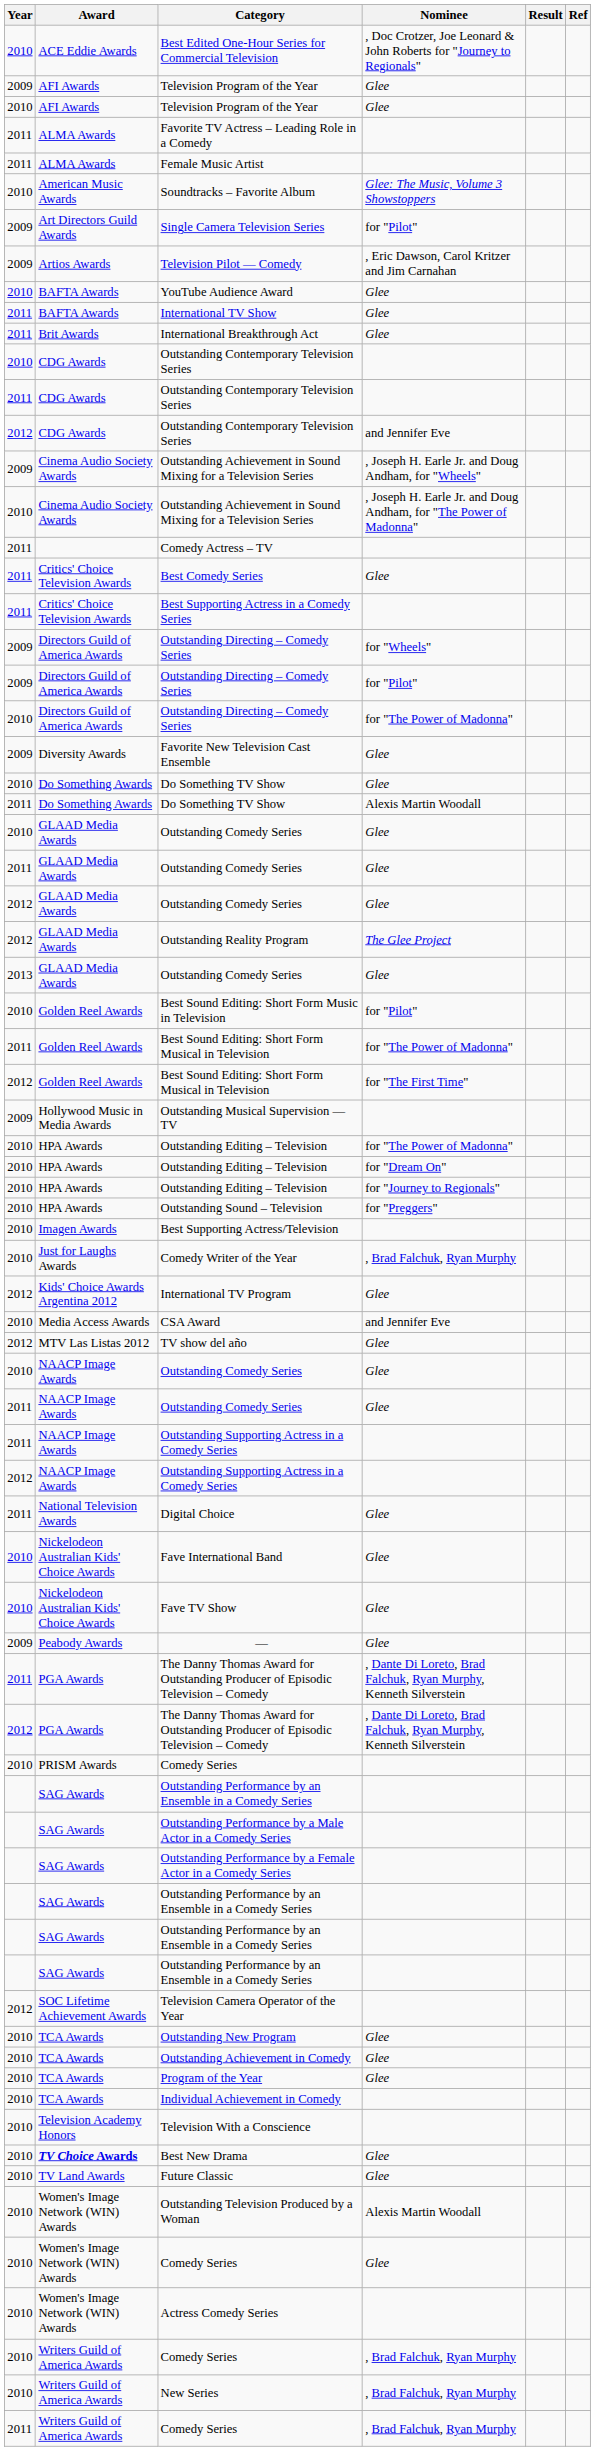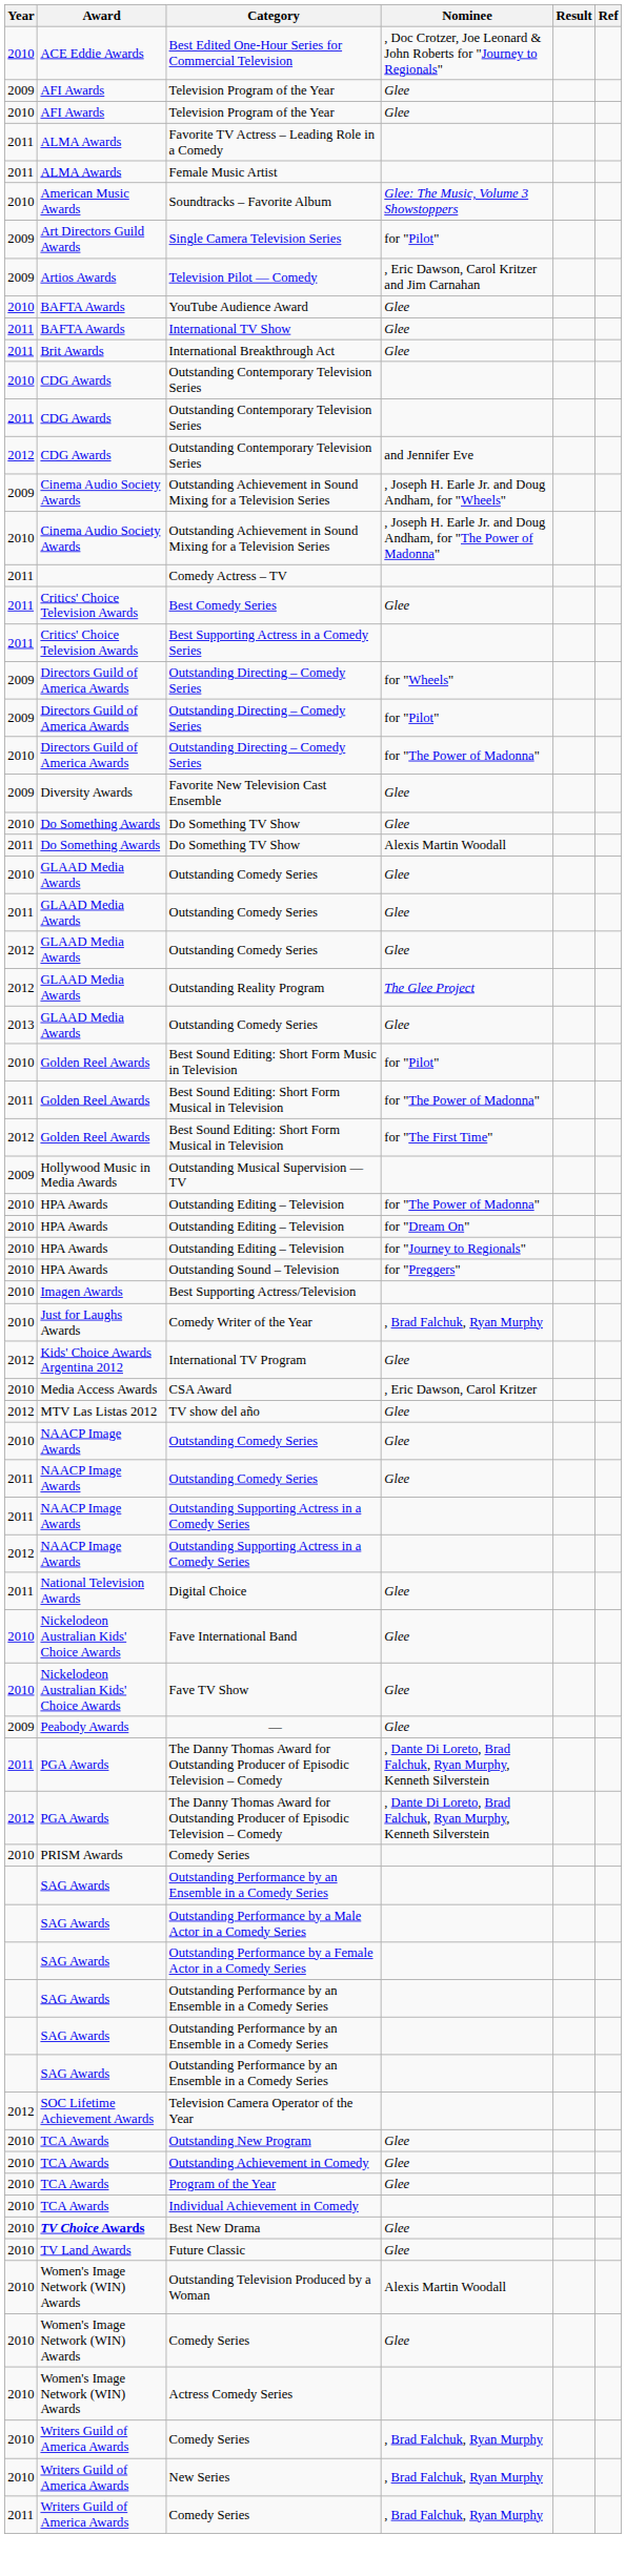CSA Award | Nominee: and Jennifer Eve -> , Eric Dawson, Carol Kritzer
- row: 2010 | Television Academy Honors | Television With a Conscience
